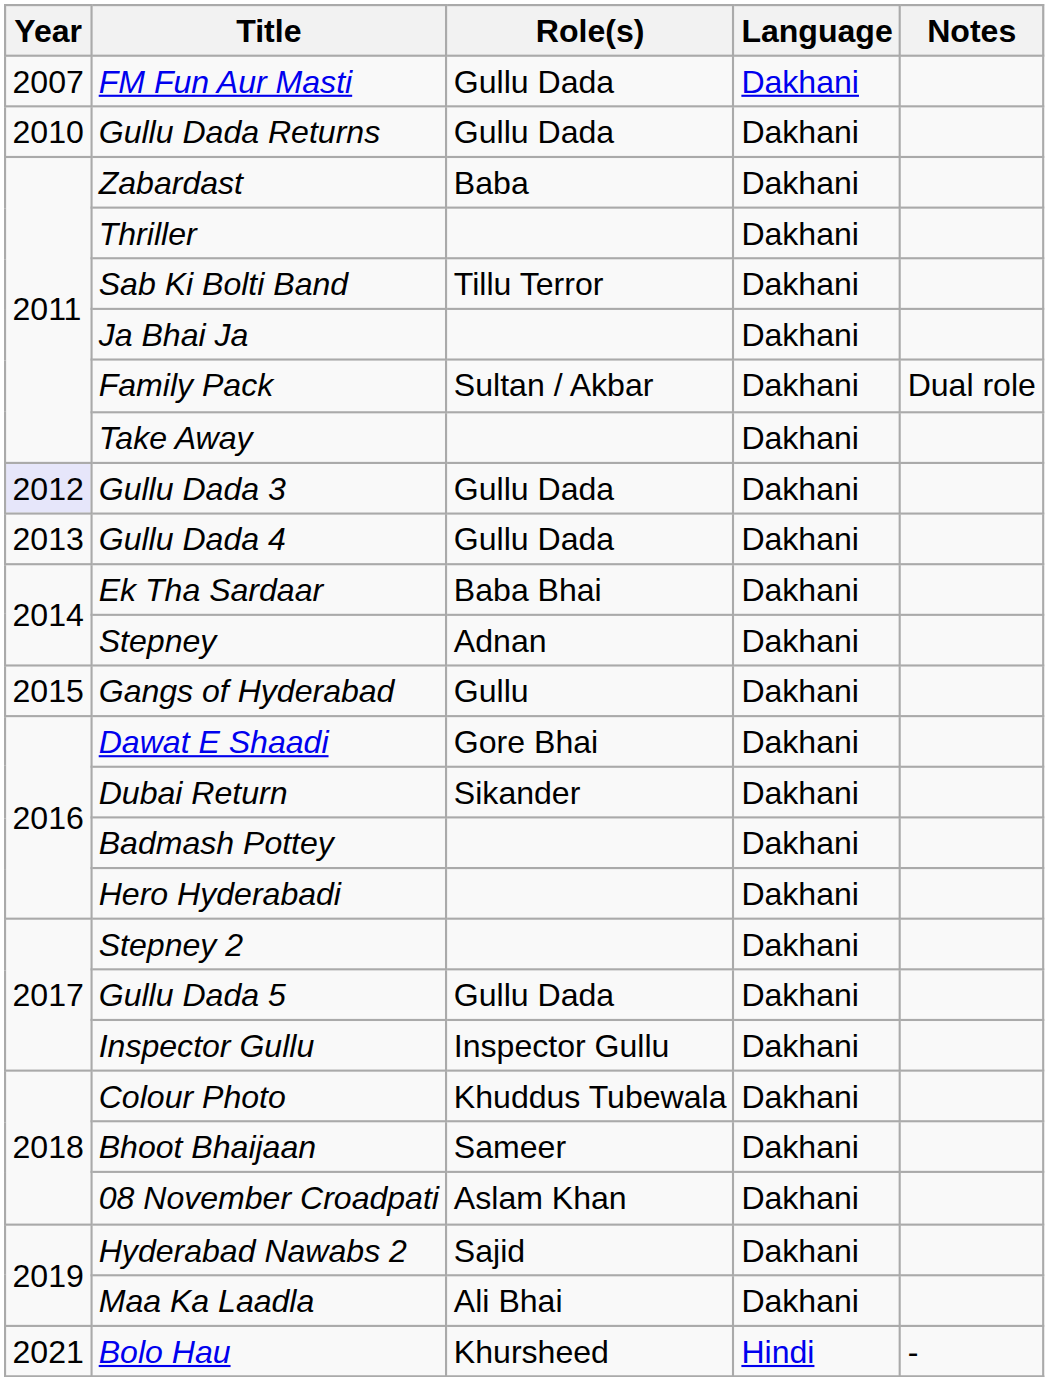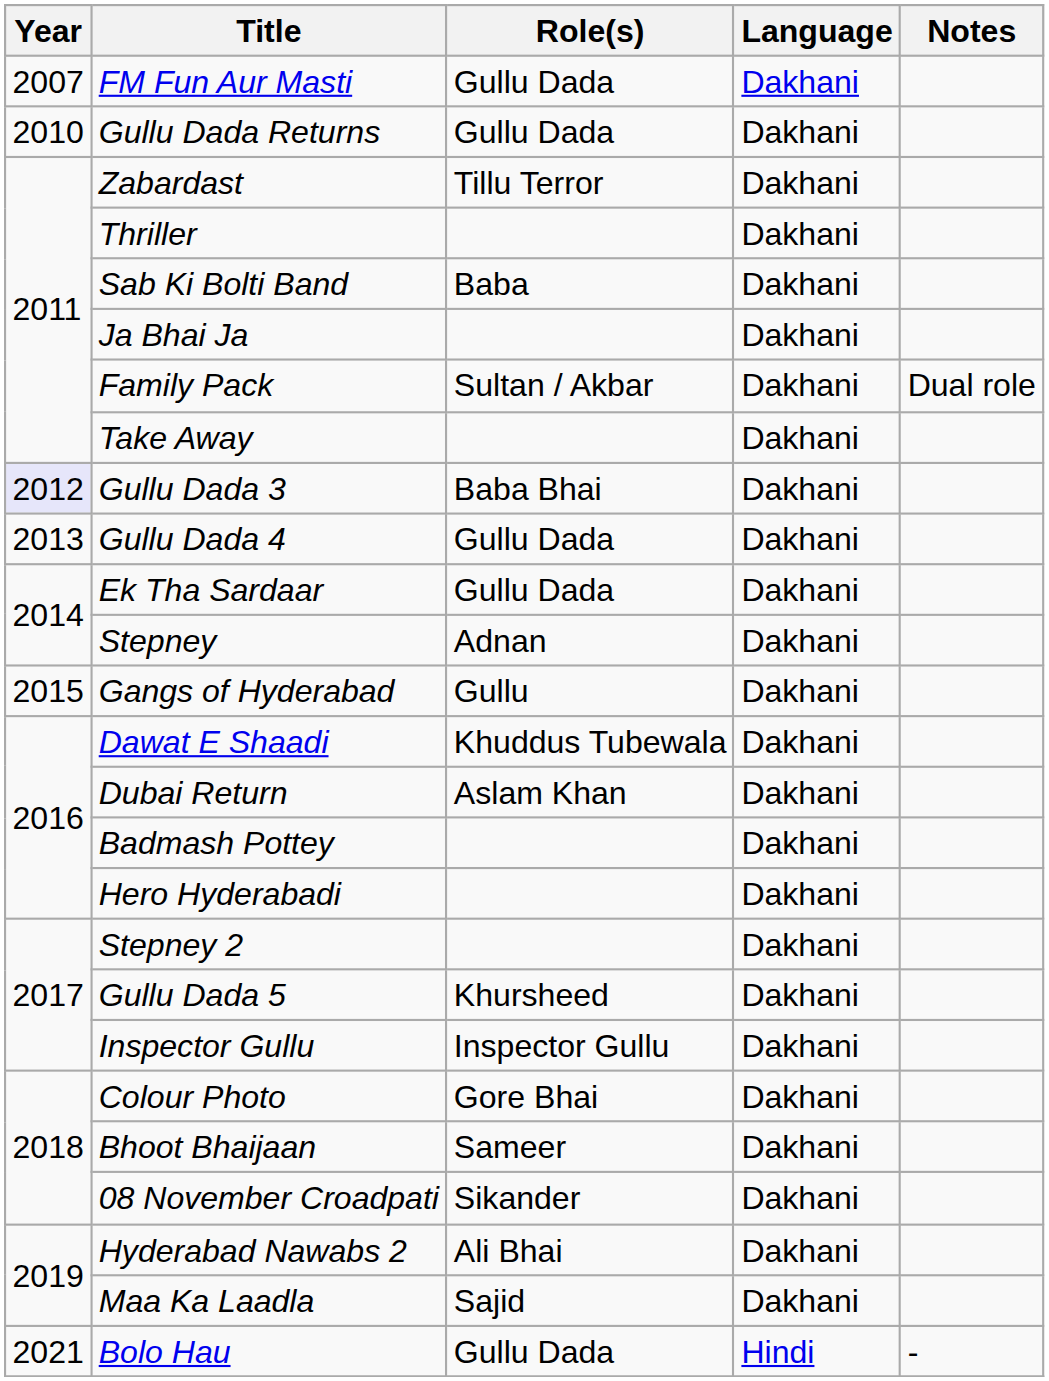Zabardast | Role(s): Baba -> Tillu Terror
Sab Ki Bolti Band | Role(s): Tillu Terror -> Baba
Gullu Dada 3 | Role(s): Gullu Dada -> Baba Bhai
Ek Tha Sardaar | Role(s): Baba Bhai -> Gullu Dada
Dawat E Shaadi | Role(s): Gore Bhai -> Khuddus Tubewala
Dubai Return | Role(s): Sikander -> Aslam Khan
Gullu Dada 5 | Role(s): Gullu Dada -> Khursheed
Colour Photo | Role(s): Khuddus Tubewala -> Gore Bhai
08 November Croadpati | Role(s): Aslam Khan -> Sikander
Hyderabad Nawabs 2 | Role(s): Sajid -> Ali Bhai
Maa Ka Laadla | Role(s): Ali Bhai -> Sajid
Bolo Hau | Role(s): Khursheed -> Gullu Dada
